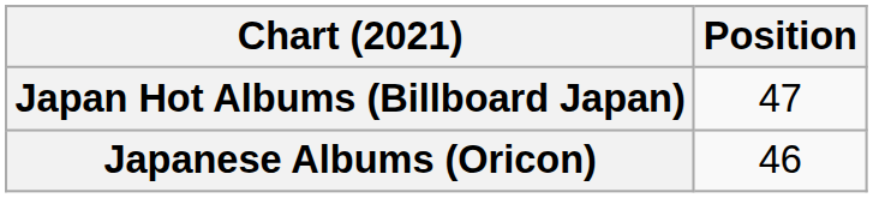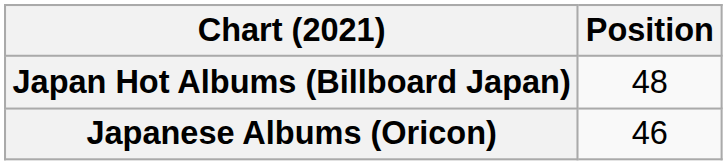Japan Hot Albums (Billboard Japan) | Position: 47 -> 48
